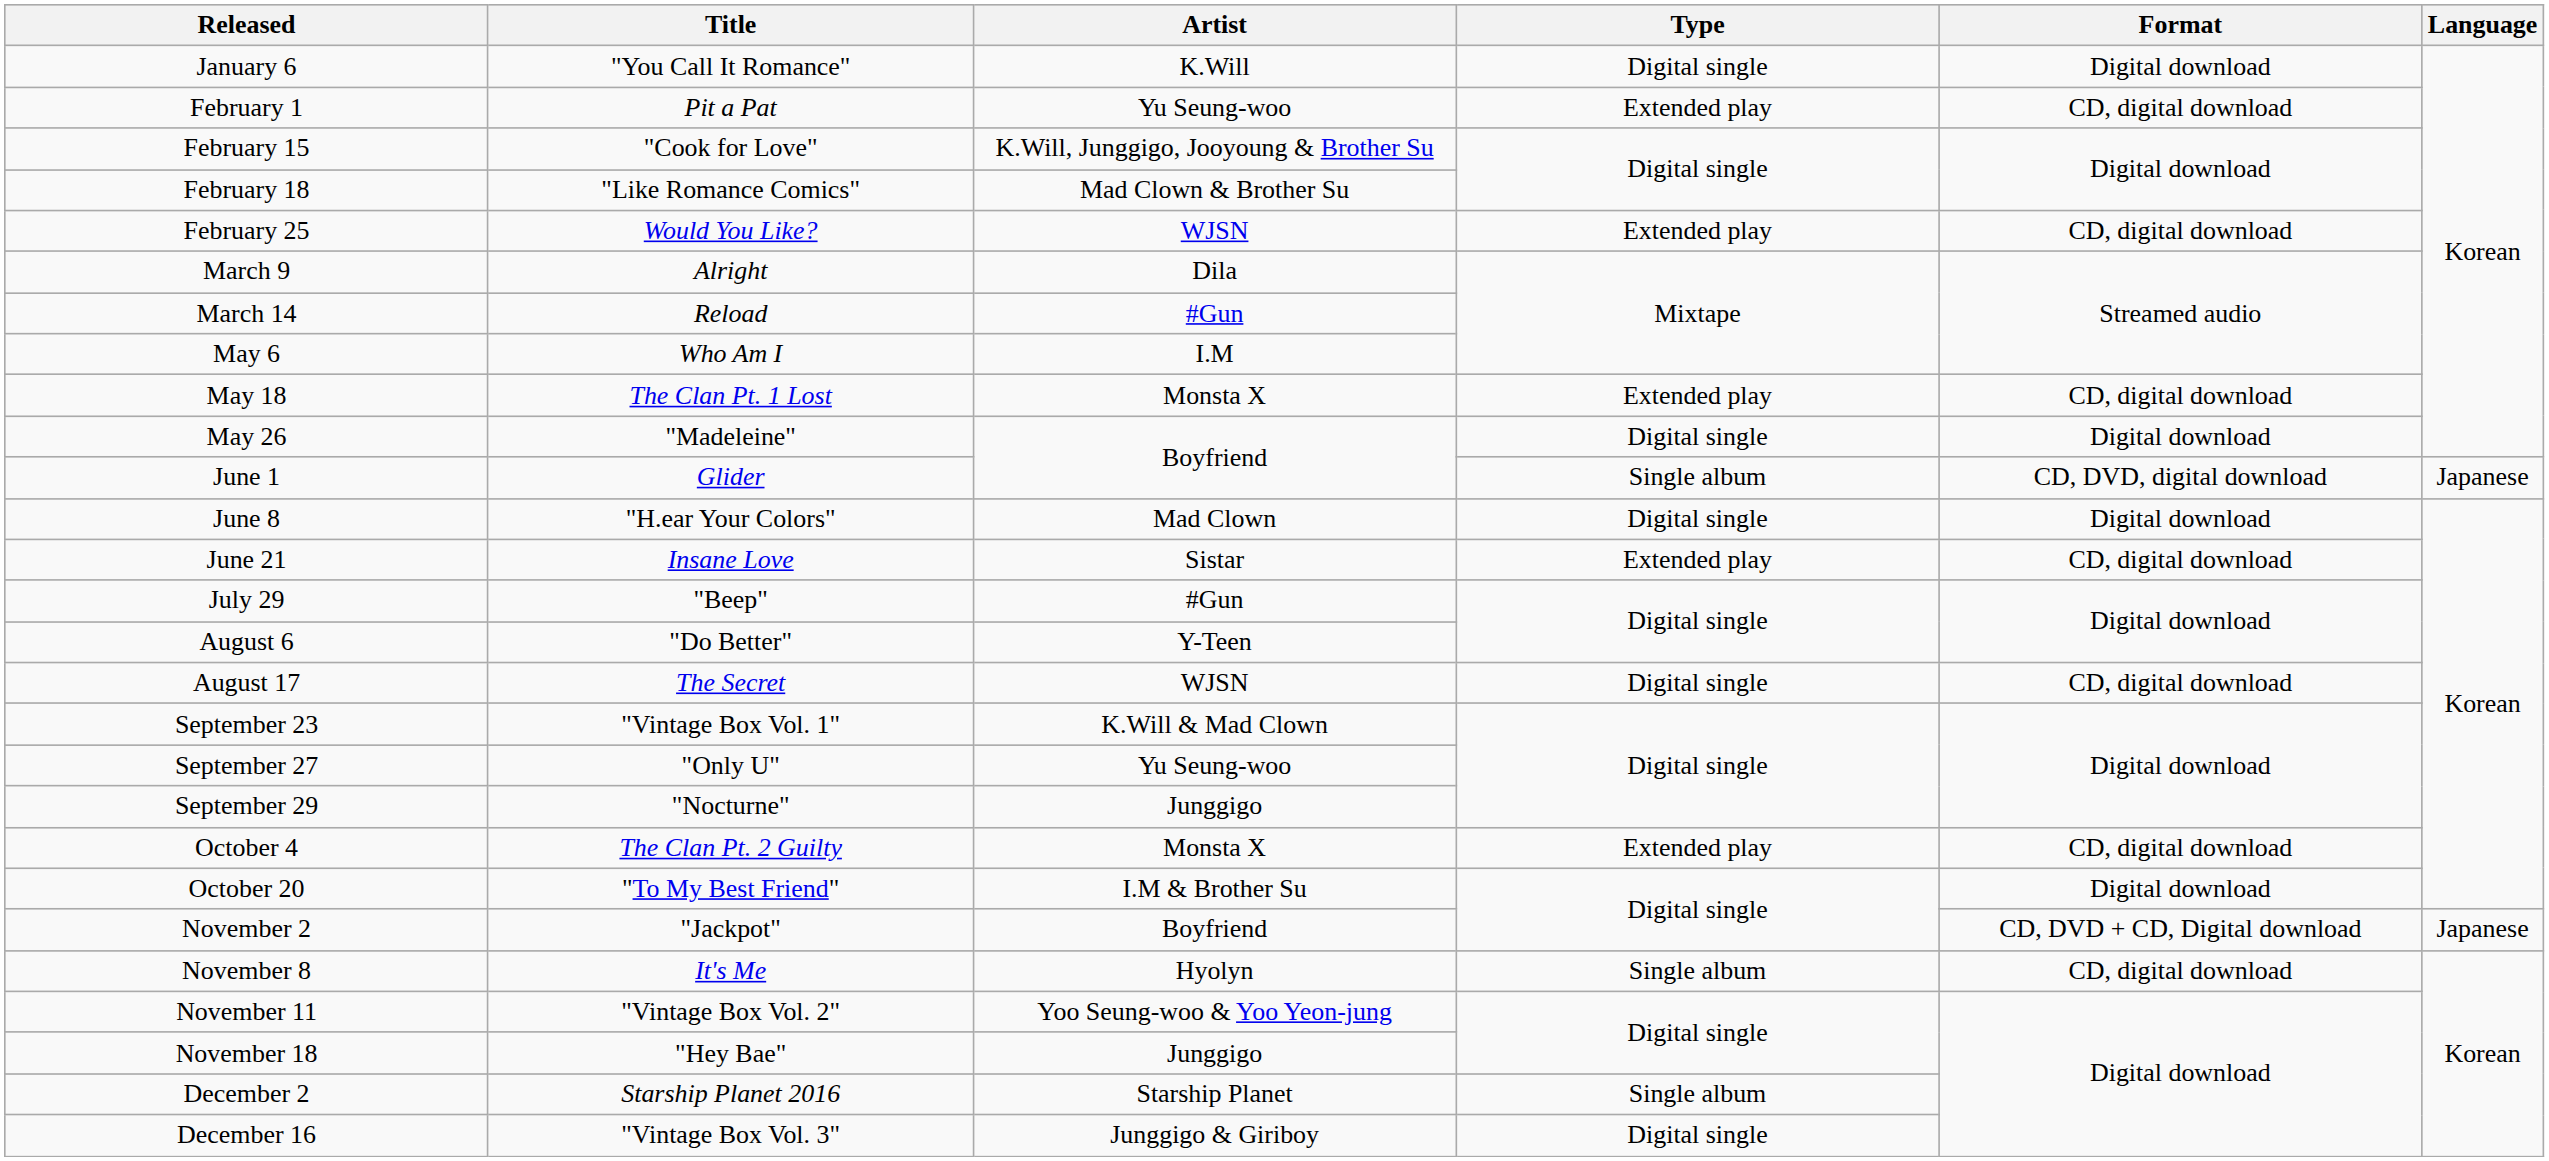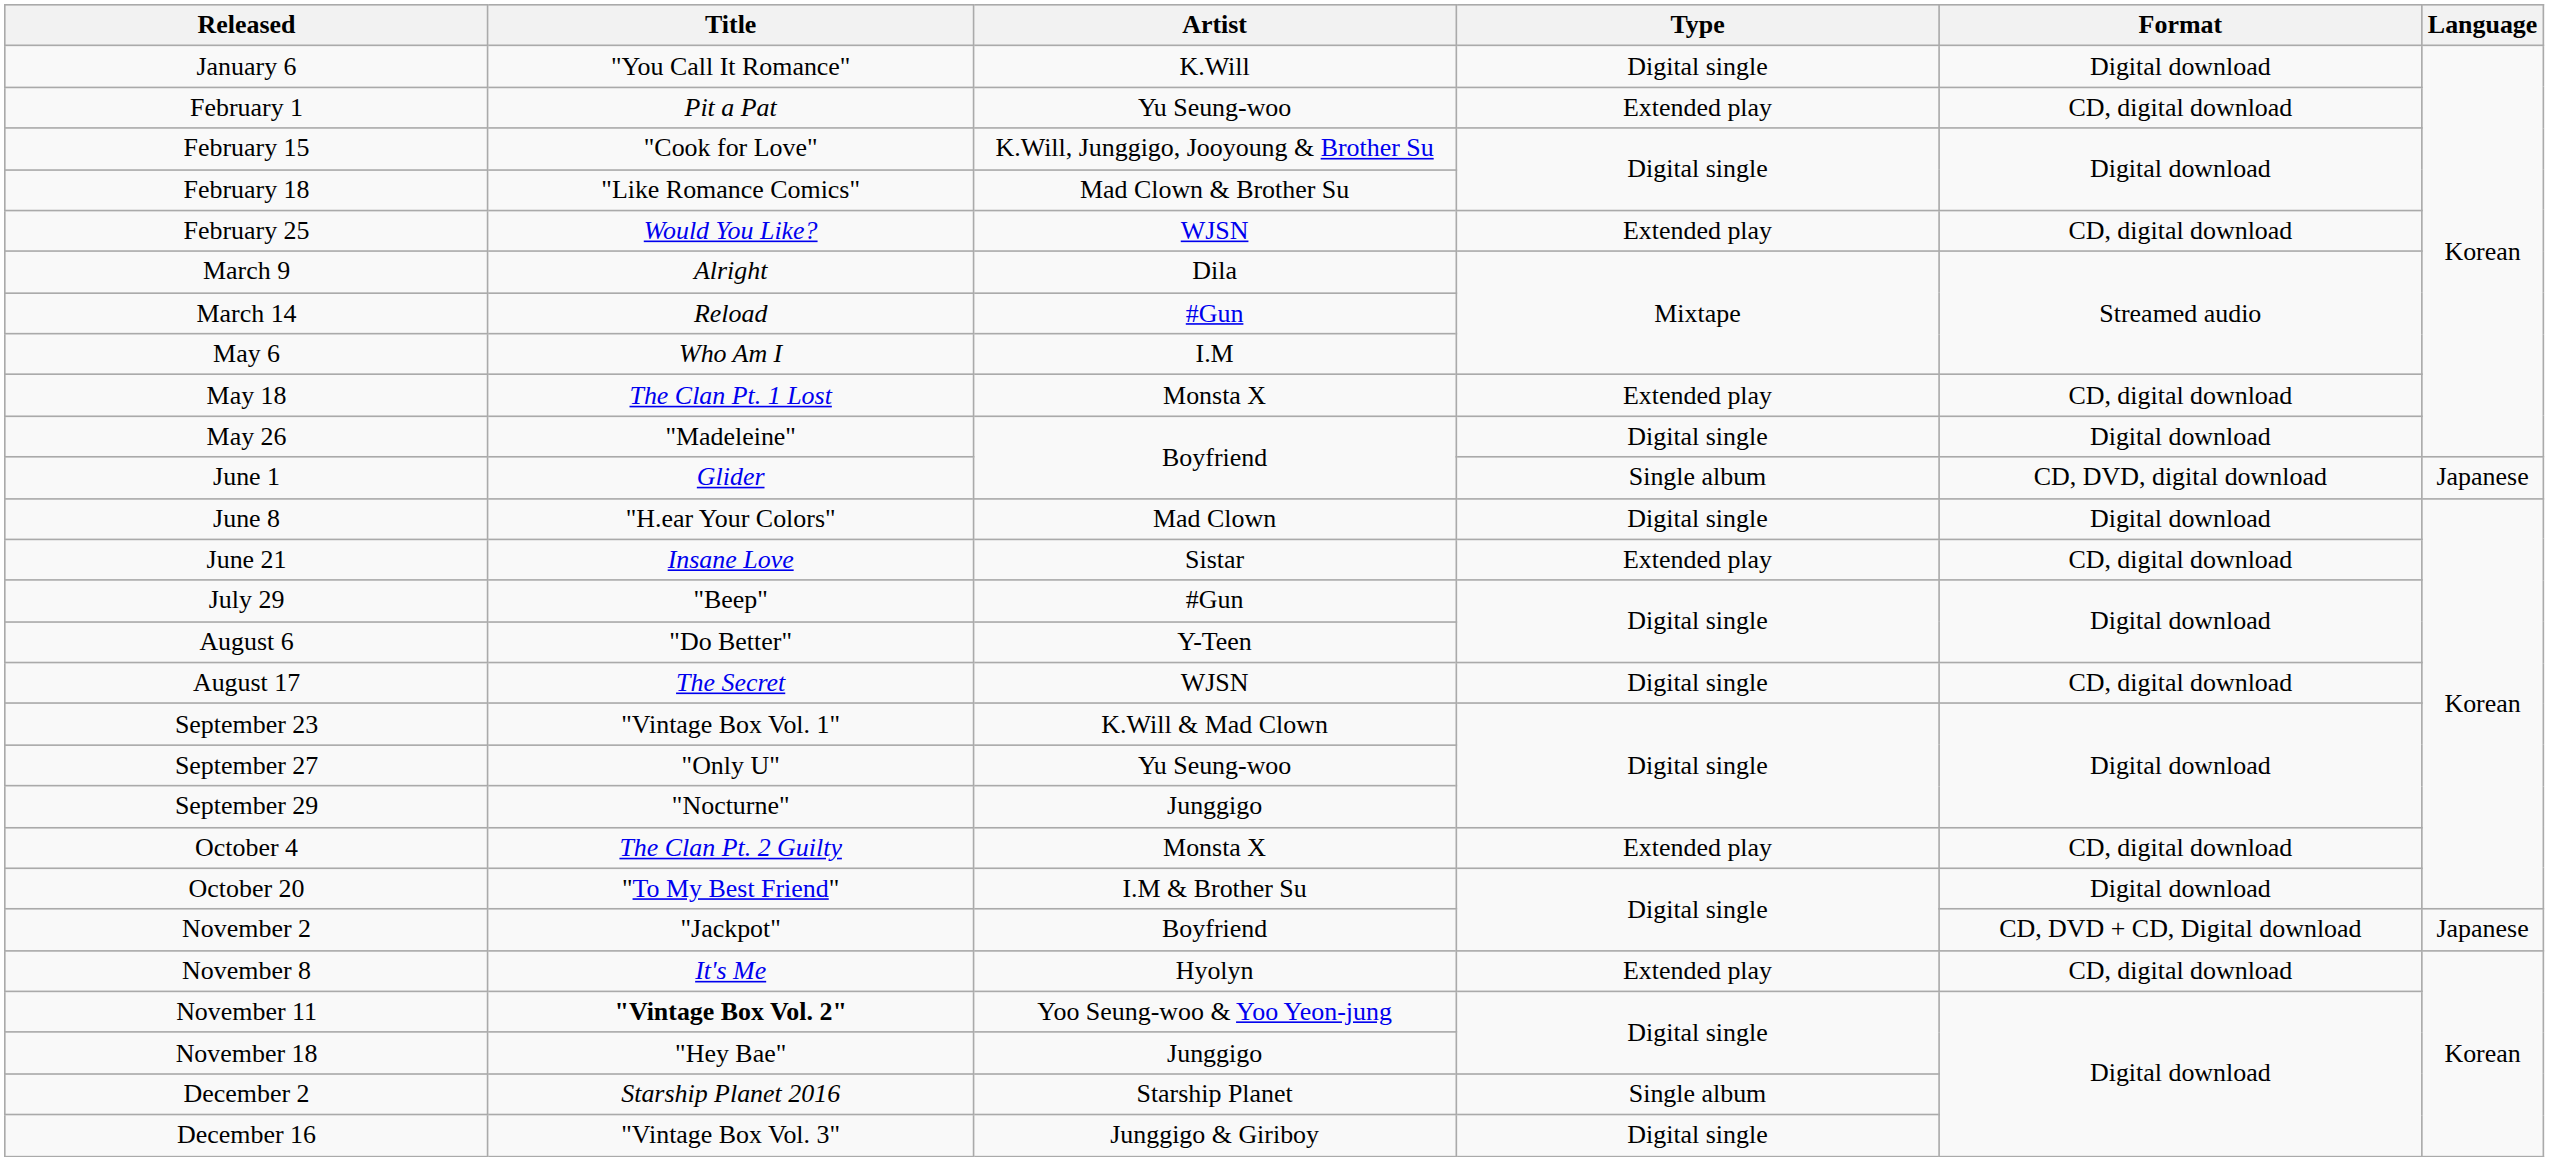November 8 | Type: Single album -> Extended play
November 11 | Title: normal -> bold
